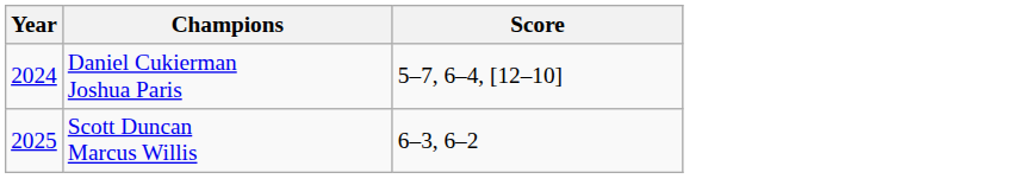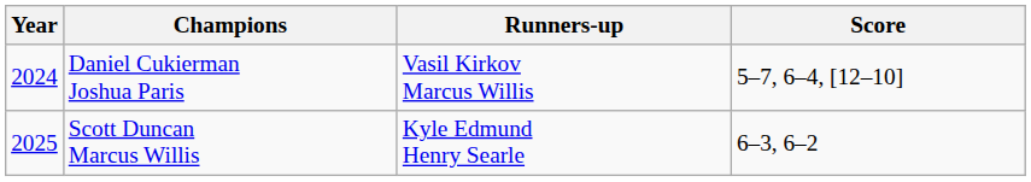+ column: Runners-up | Vasil Kirkov Marcus Willis | Kyle Edmund Henry Searle
